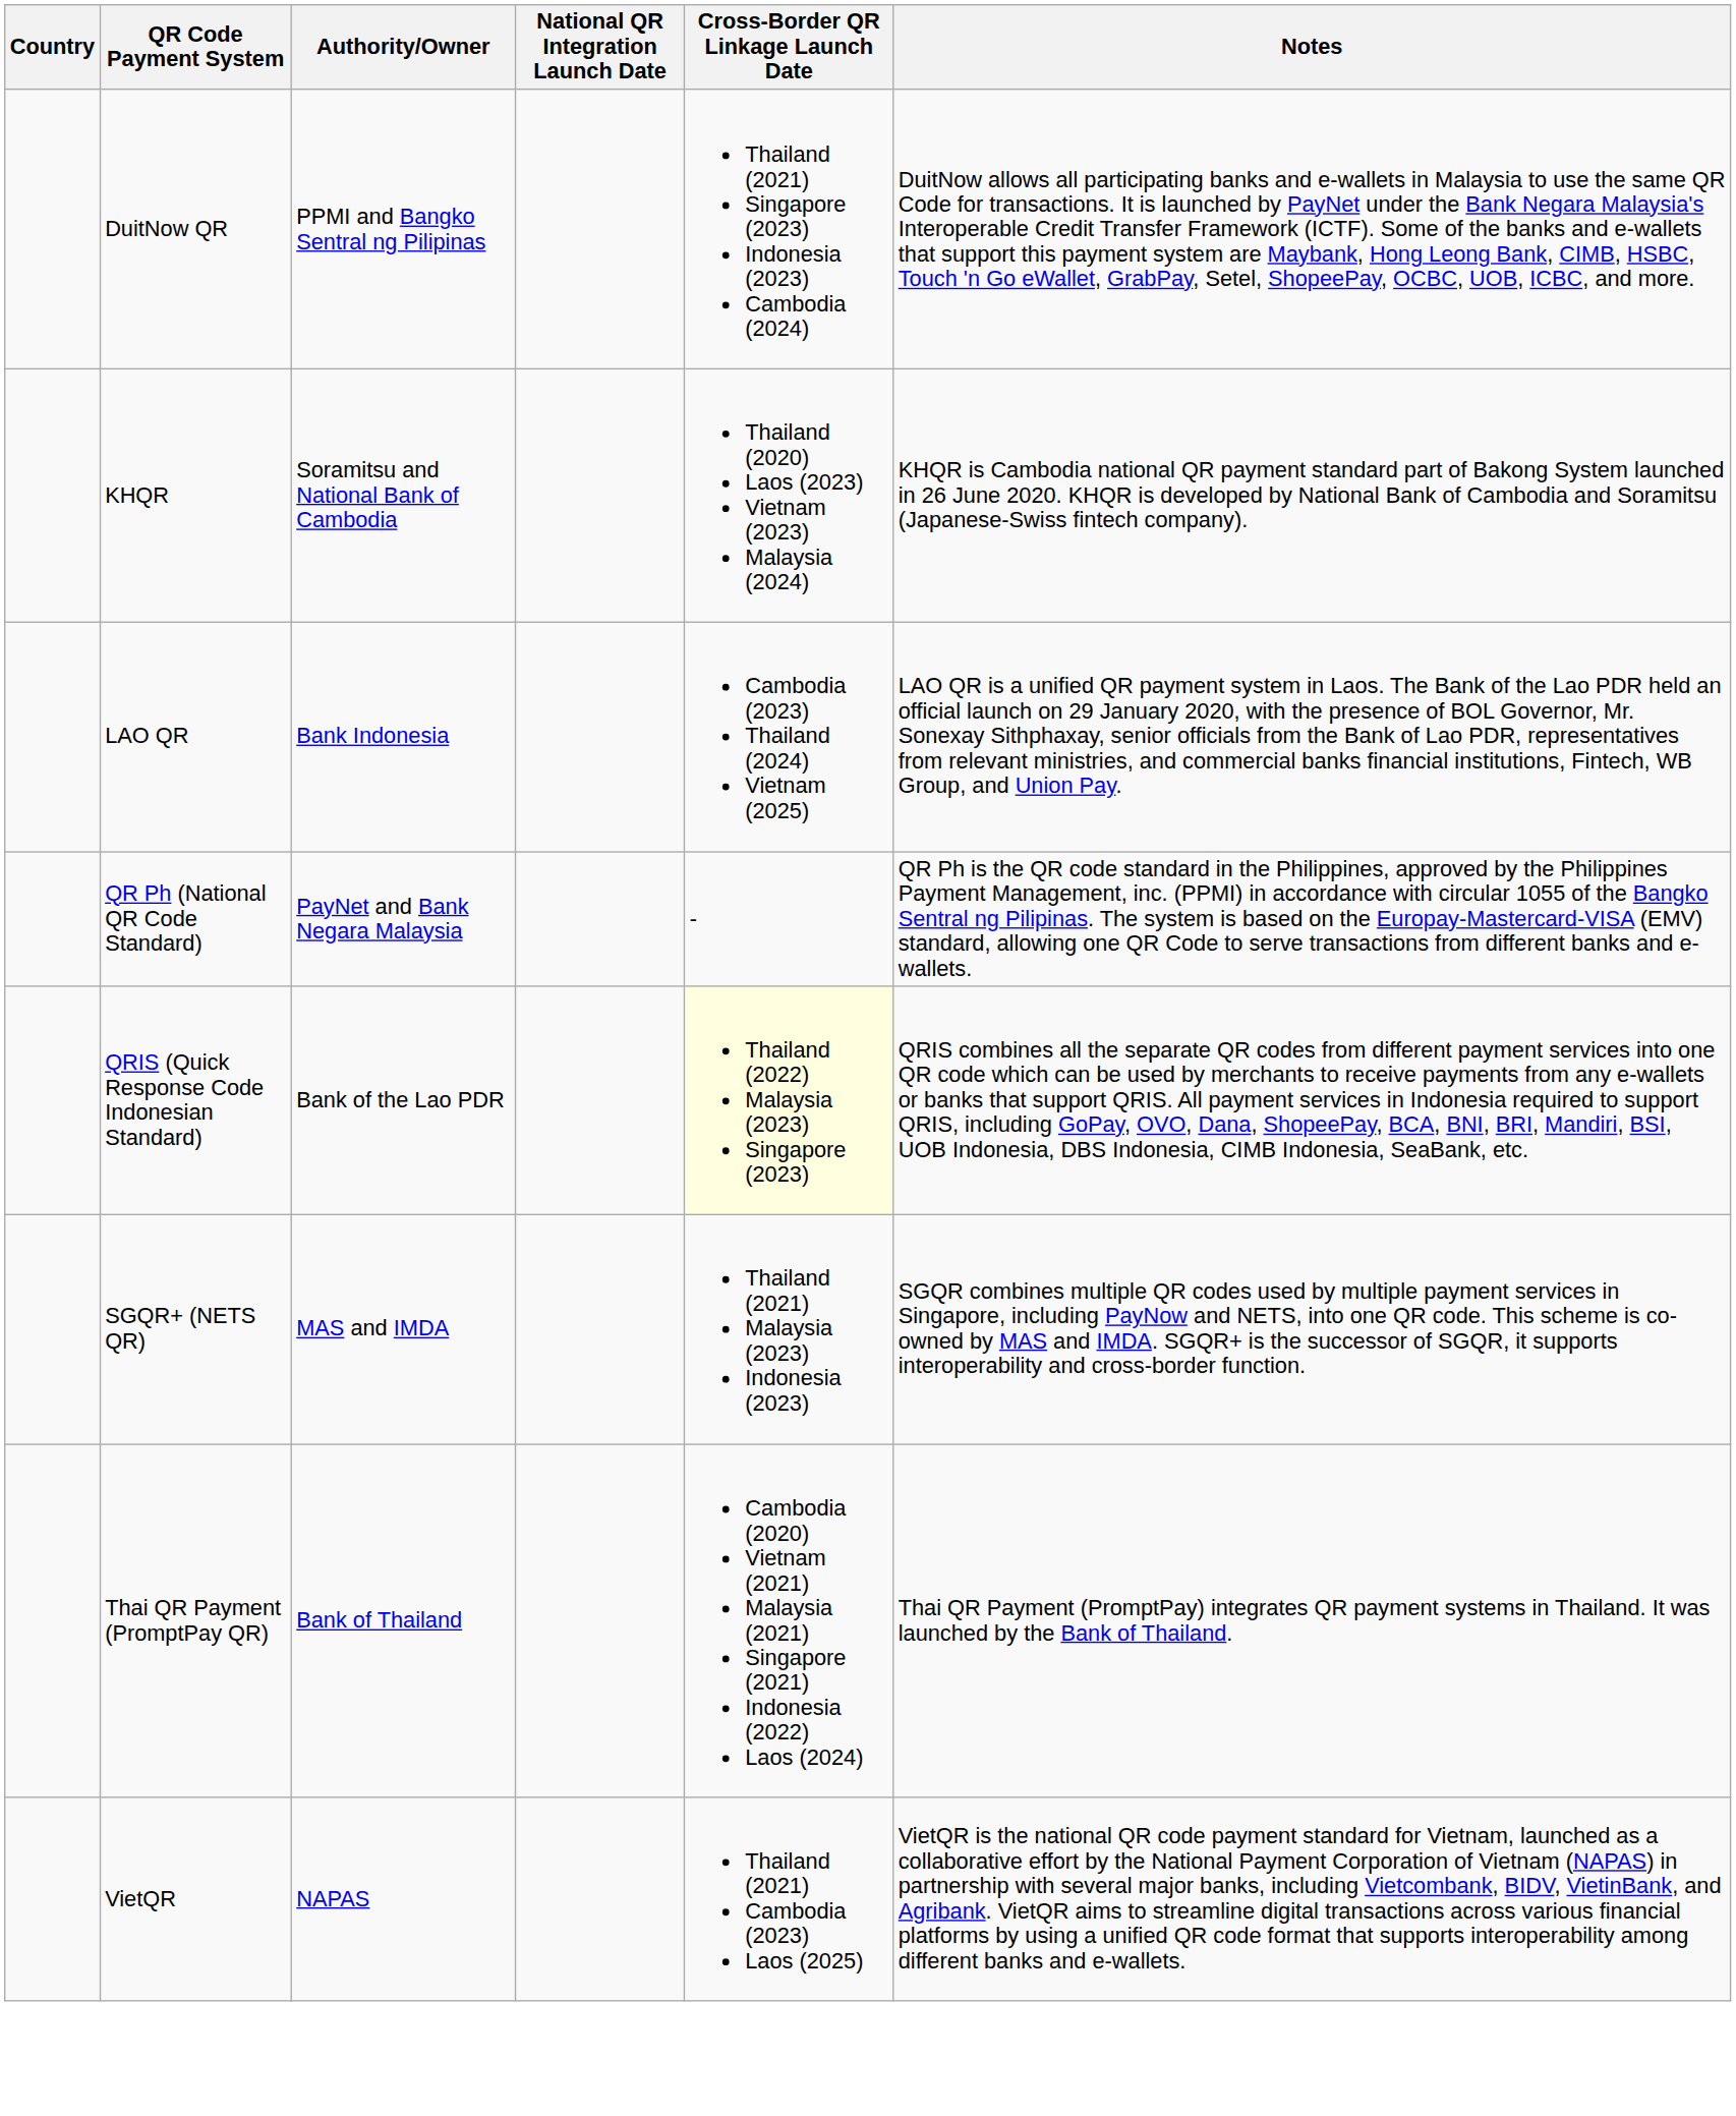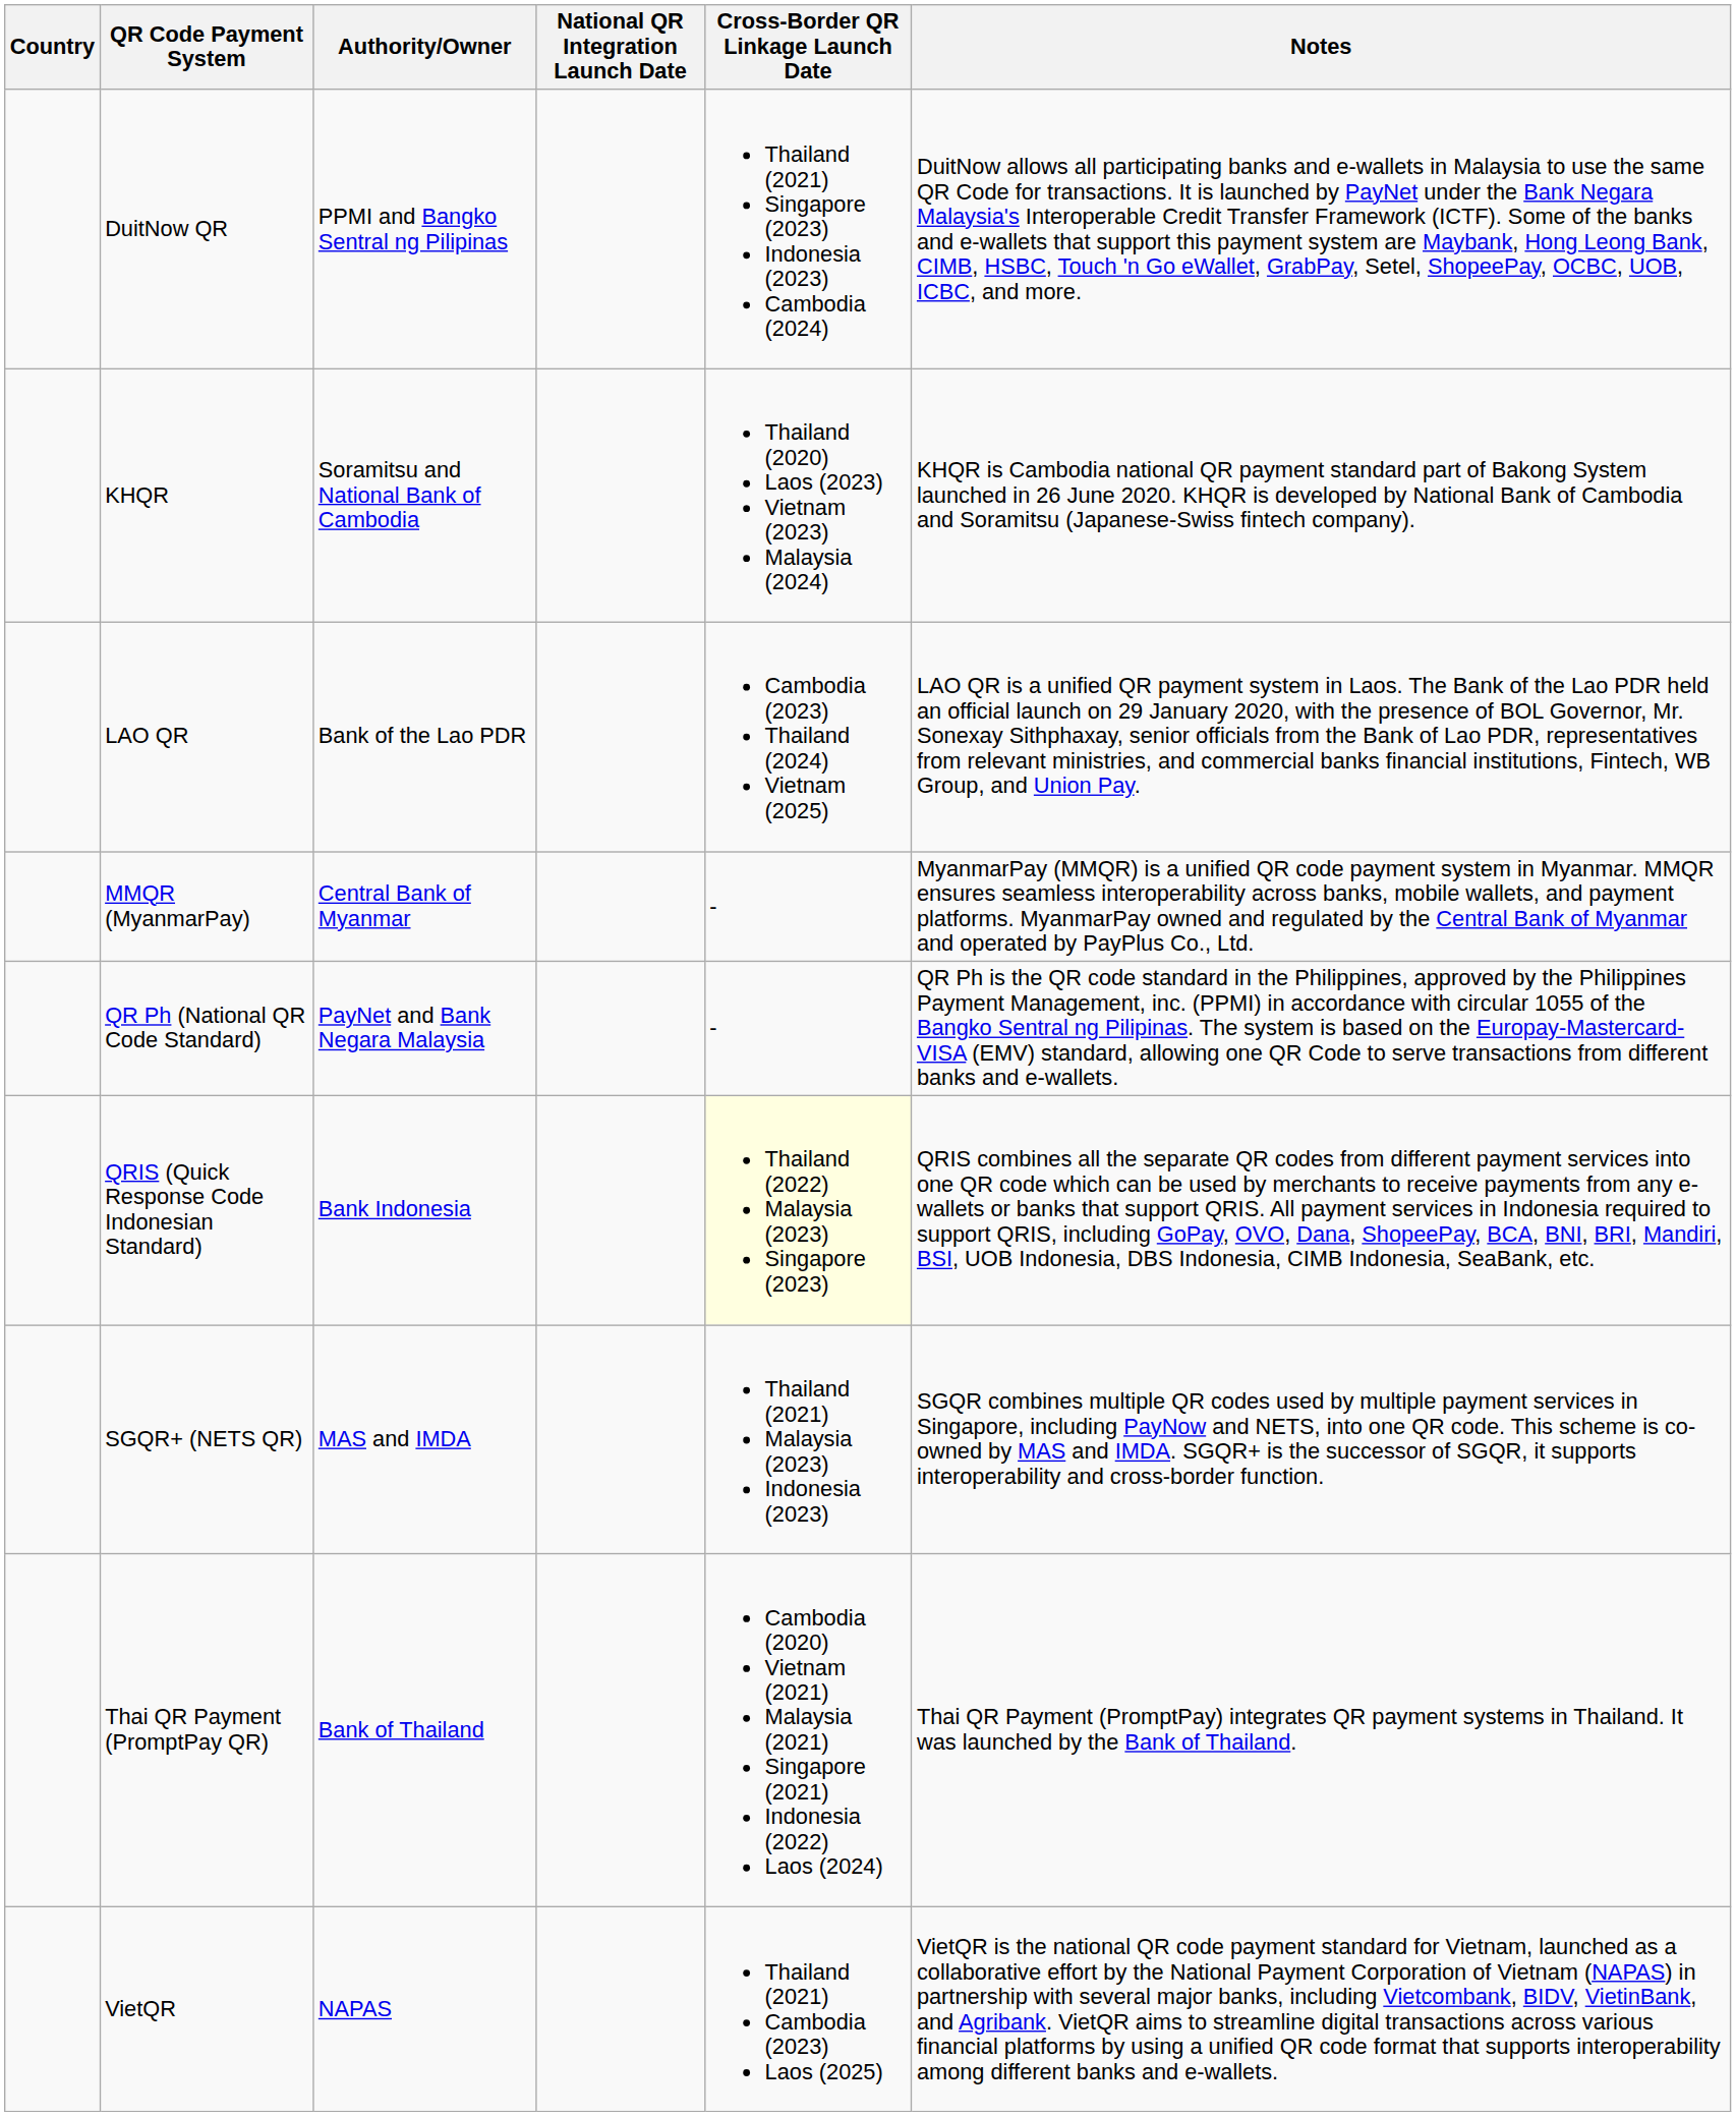LAO QR | Authority/Owner: Bank Indonesia -> Bank of the Lao PDR
+ row: MMQR (MyanmarPay) | Central Bank of Myanmar | - | MyanmarPay (MMQR) is a unified QR code payment system in Myanmar. MMQR ensures seamless interoperability across banks, mobile wallets, and payment platforms. MyanmarPay owned and regulated by the Central Bank of Myanmar and operated by PayPlus Co., Ltd.
QRIS (Quick Response Code Indonesian Standard) | Authority/Owner: Bank of the Lao PDR -> Bank Indonesia
